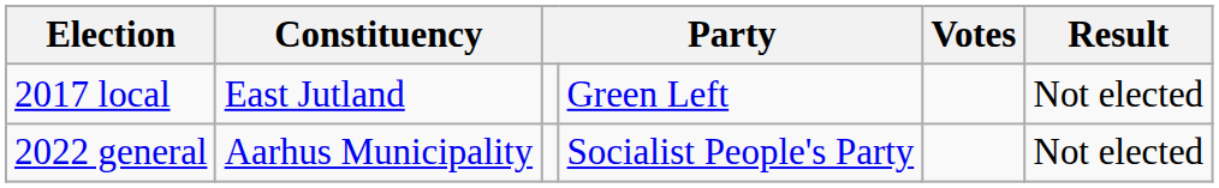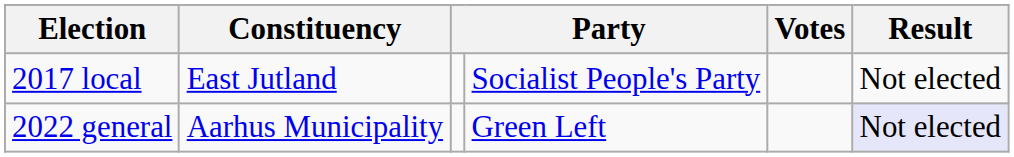2017 local | column 4: Green Left -> Socialist People's Party
2022 general | column 4: Socialist People's Party -> Green Left
2022 general | Result: no background -> lavender background
